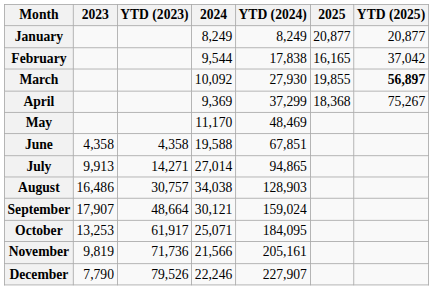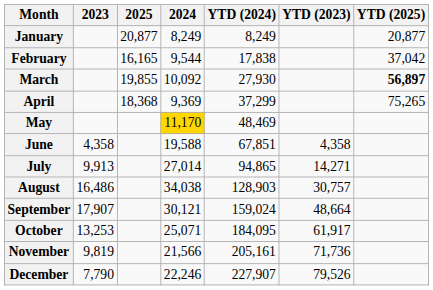columns swapped: YTD (2023) <-> 2025
April | YTD (2025): 75,267 -> 75,265
May | 2024: no background -> gold background
